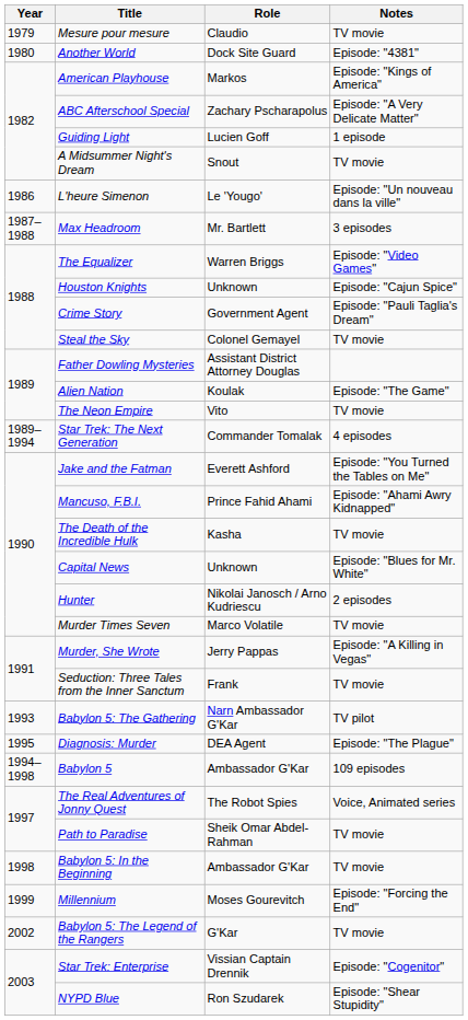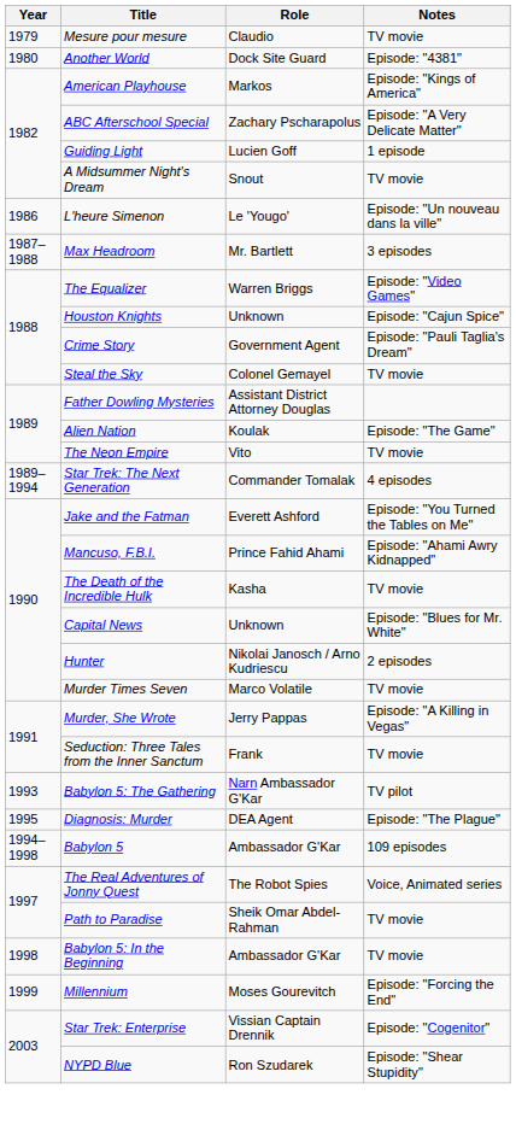- row: 2002 | Babylon 5: The Legend of the Rangers | G'Kar | TV movie
